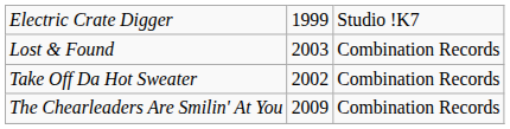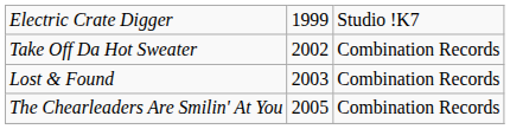rows swapped: Take Off Da Hot Sweater <-> Lost & Found
The Chearleaders Are Smilin' At You | column 2: 2009 -> 2005
